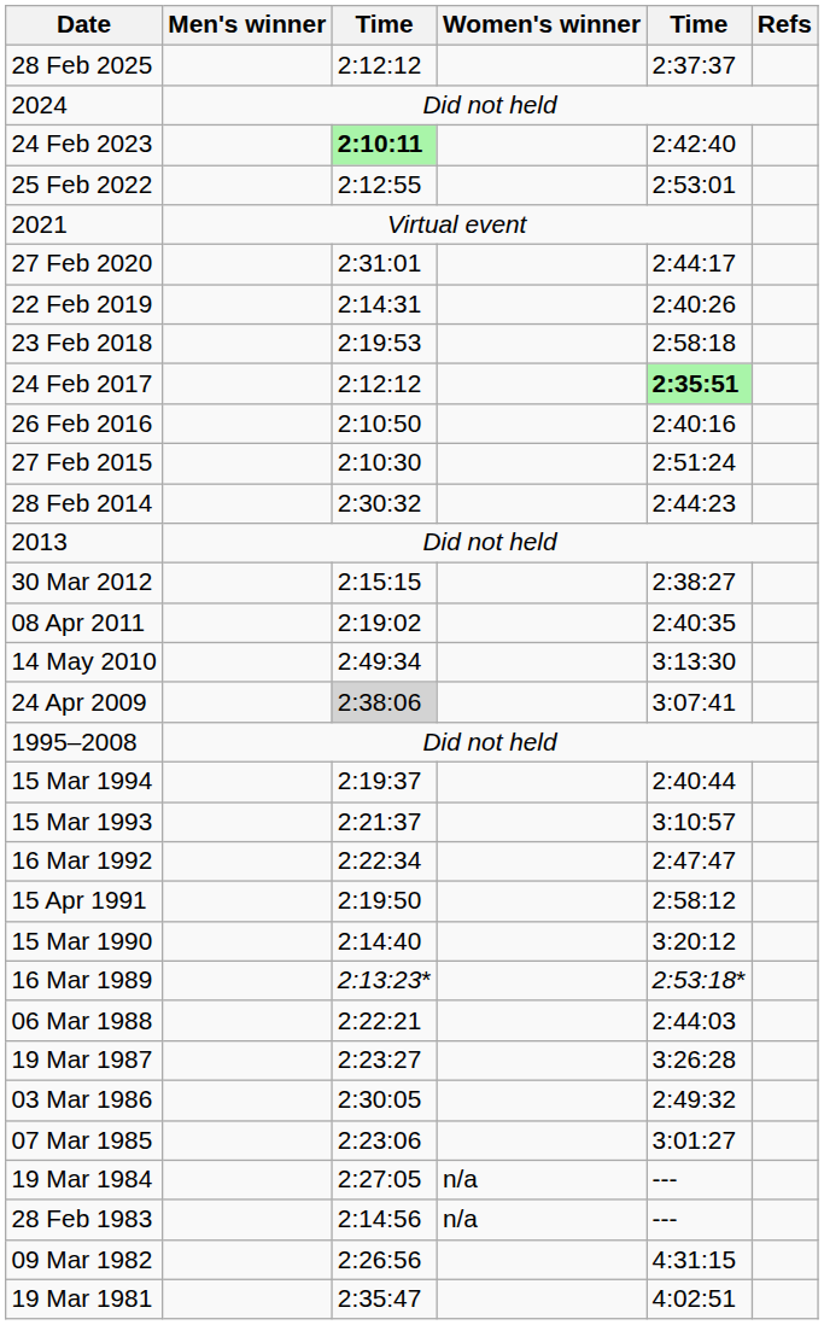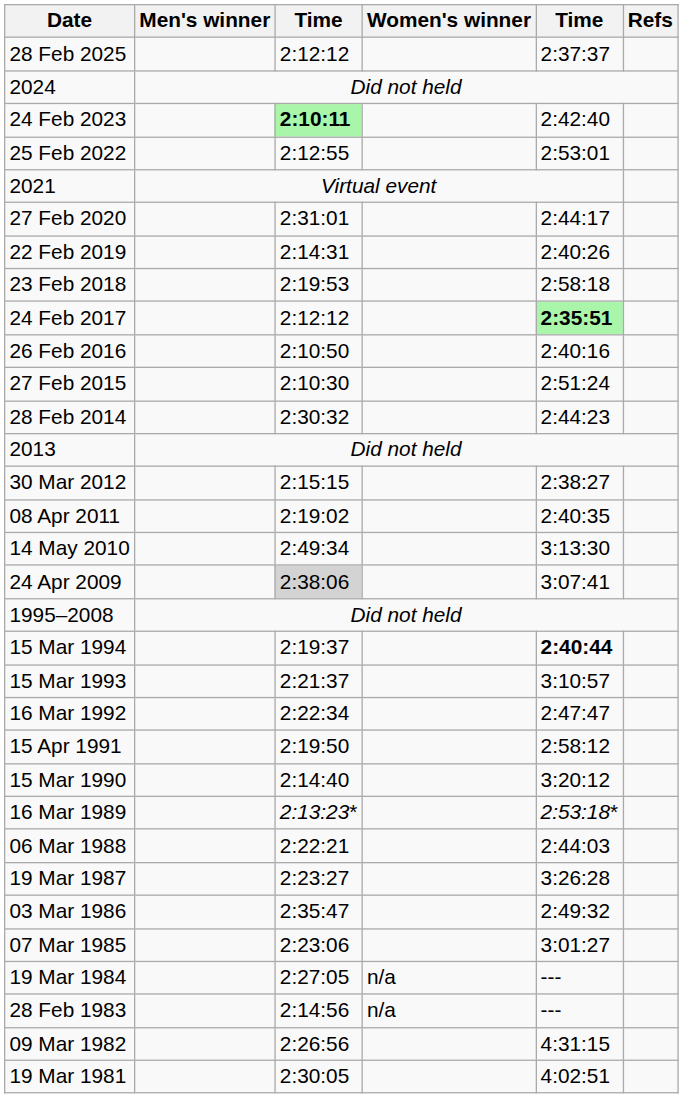15 Mar 1994 | column 5: normal -> bold
03 Mar 1986 | column 3: 2:30:05 -> 2:35:47
19 Mar 1981 | column 3: 2:35:47 -> 2:30:05
